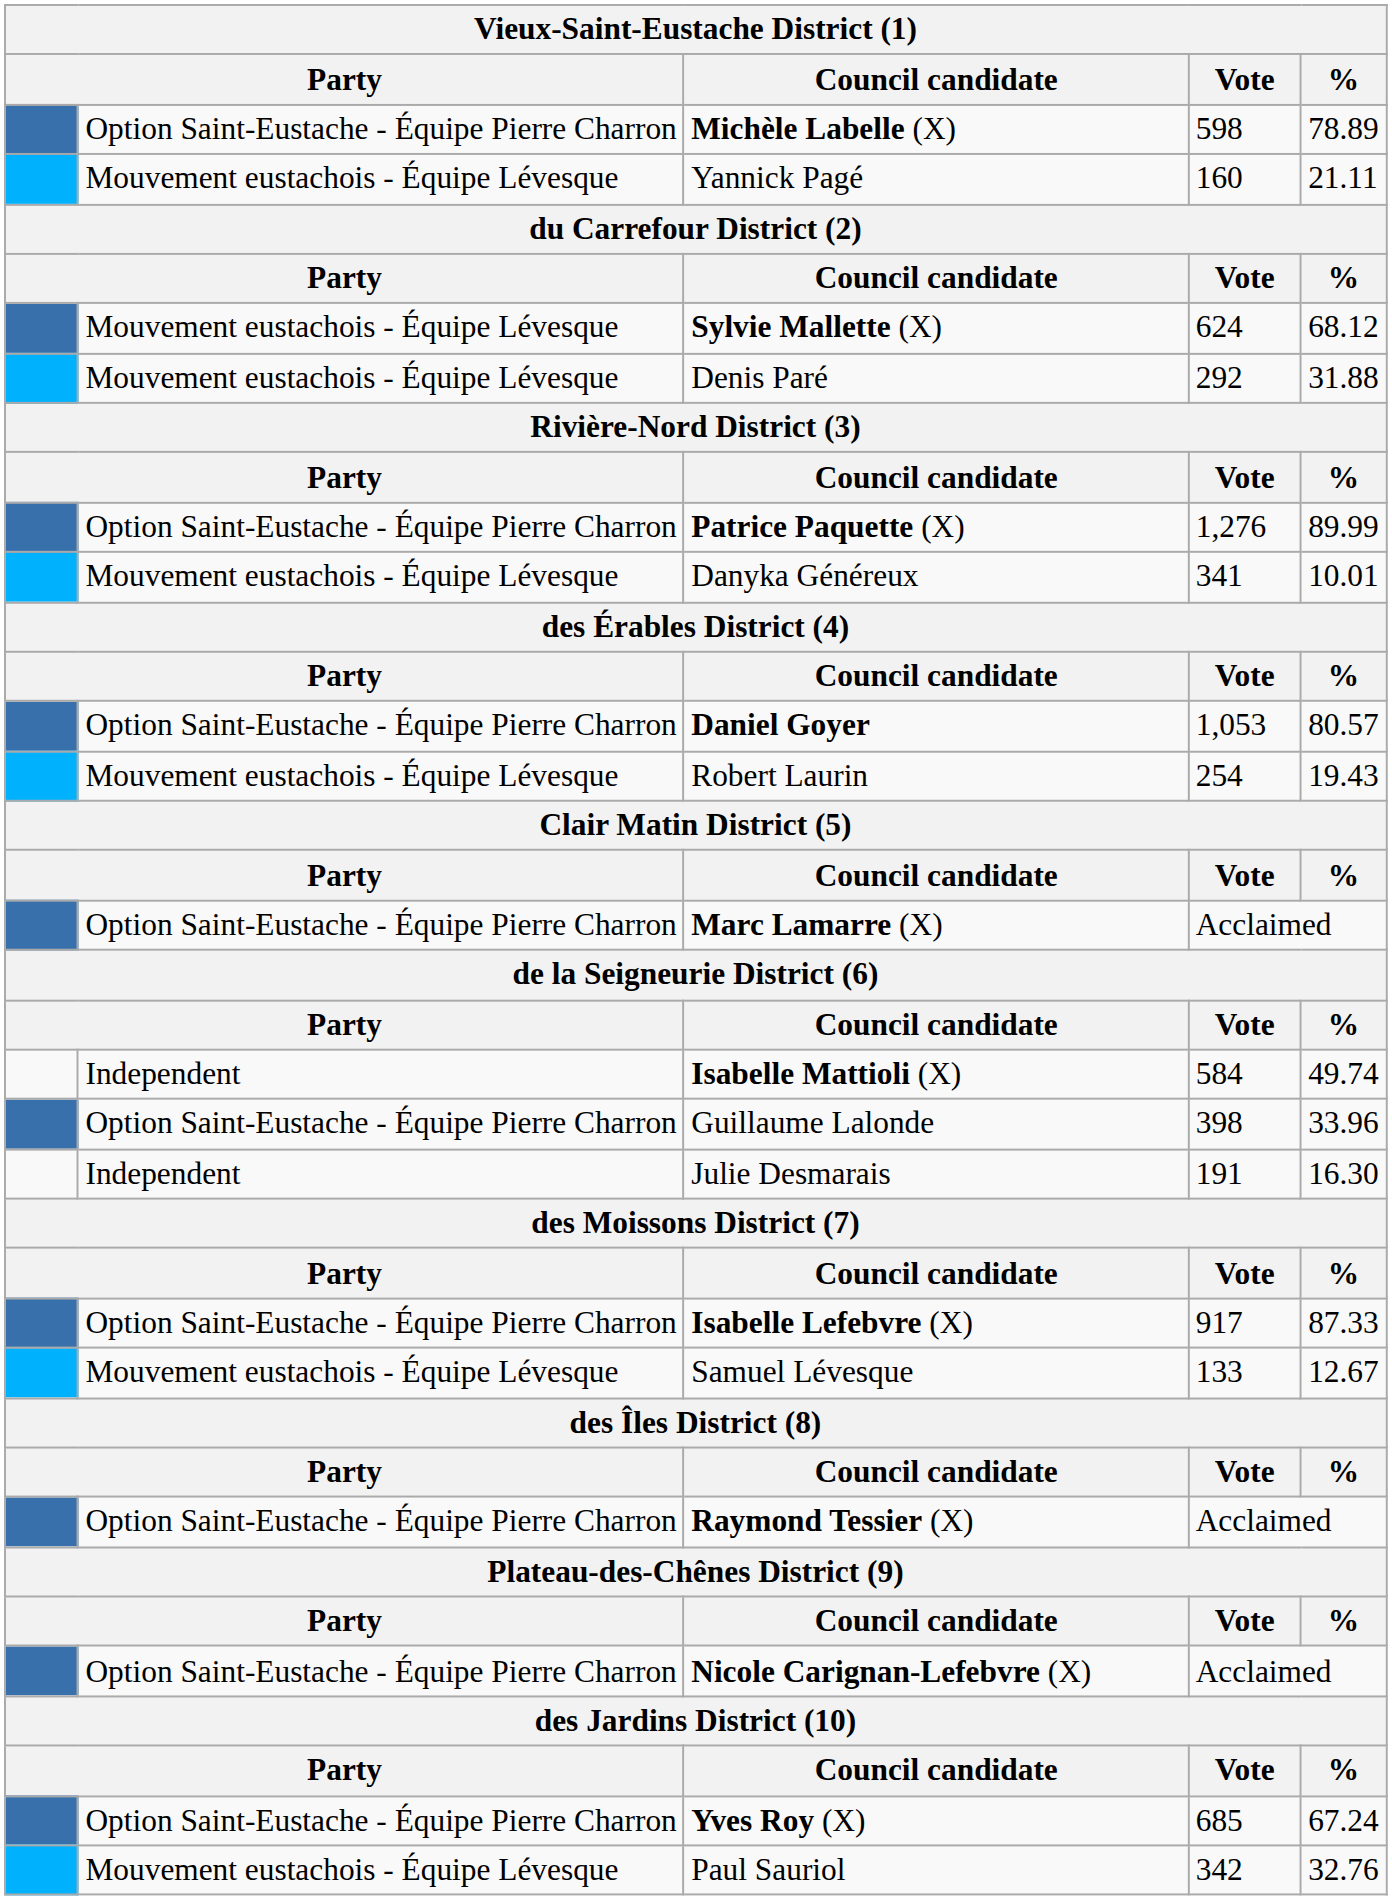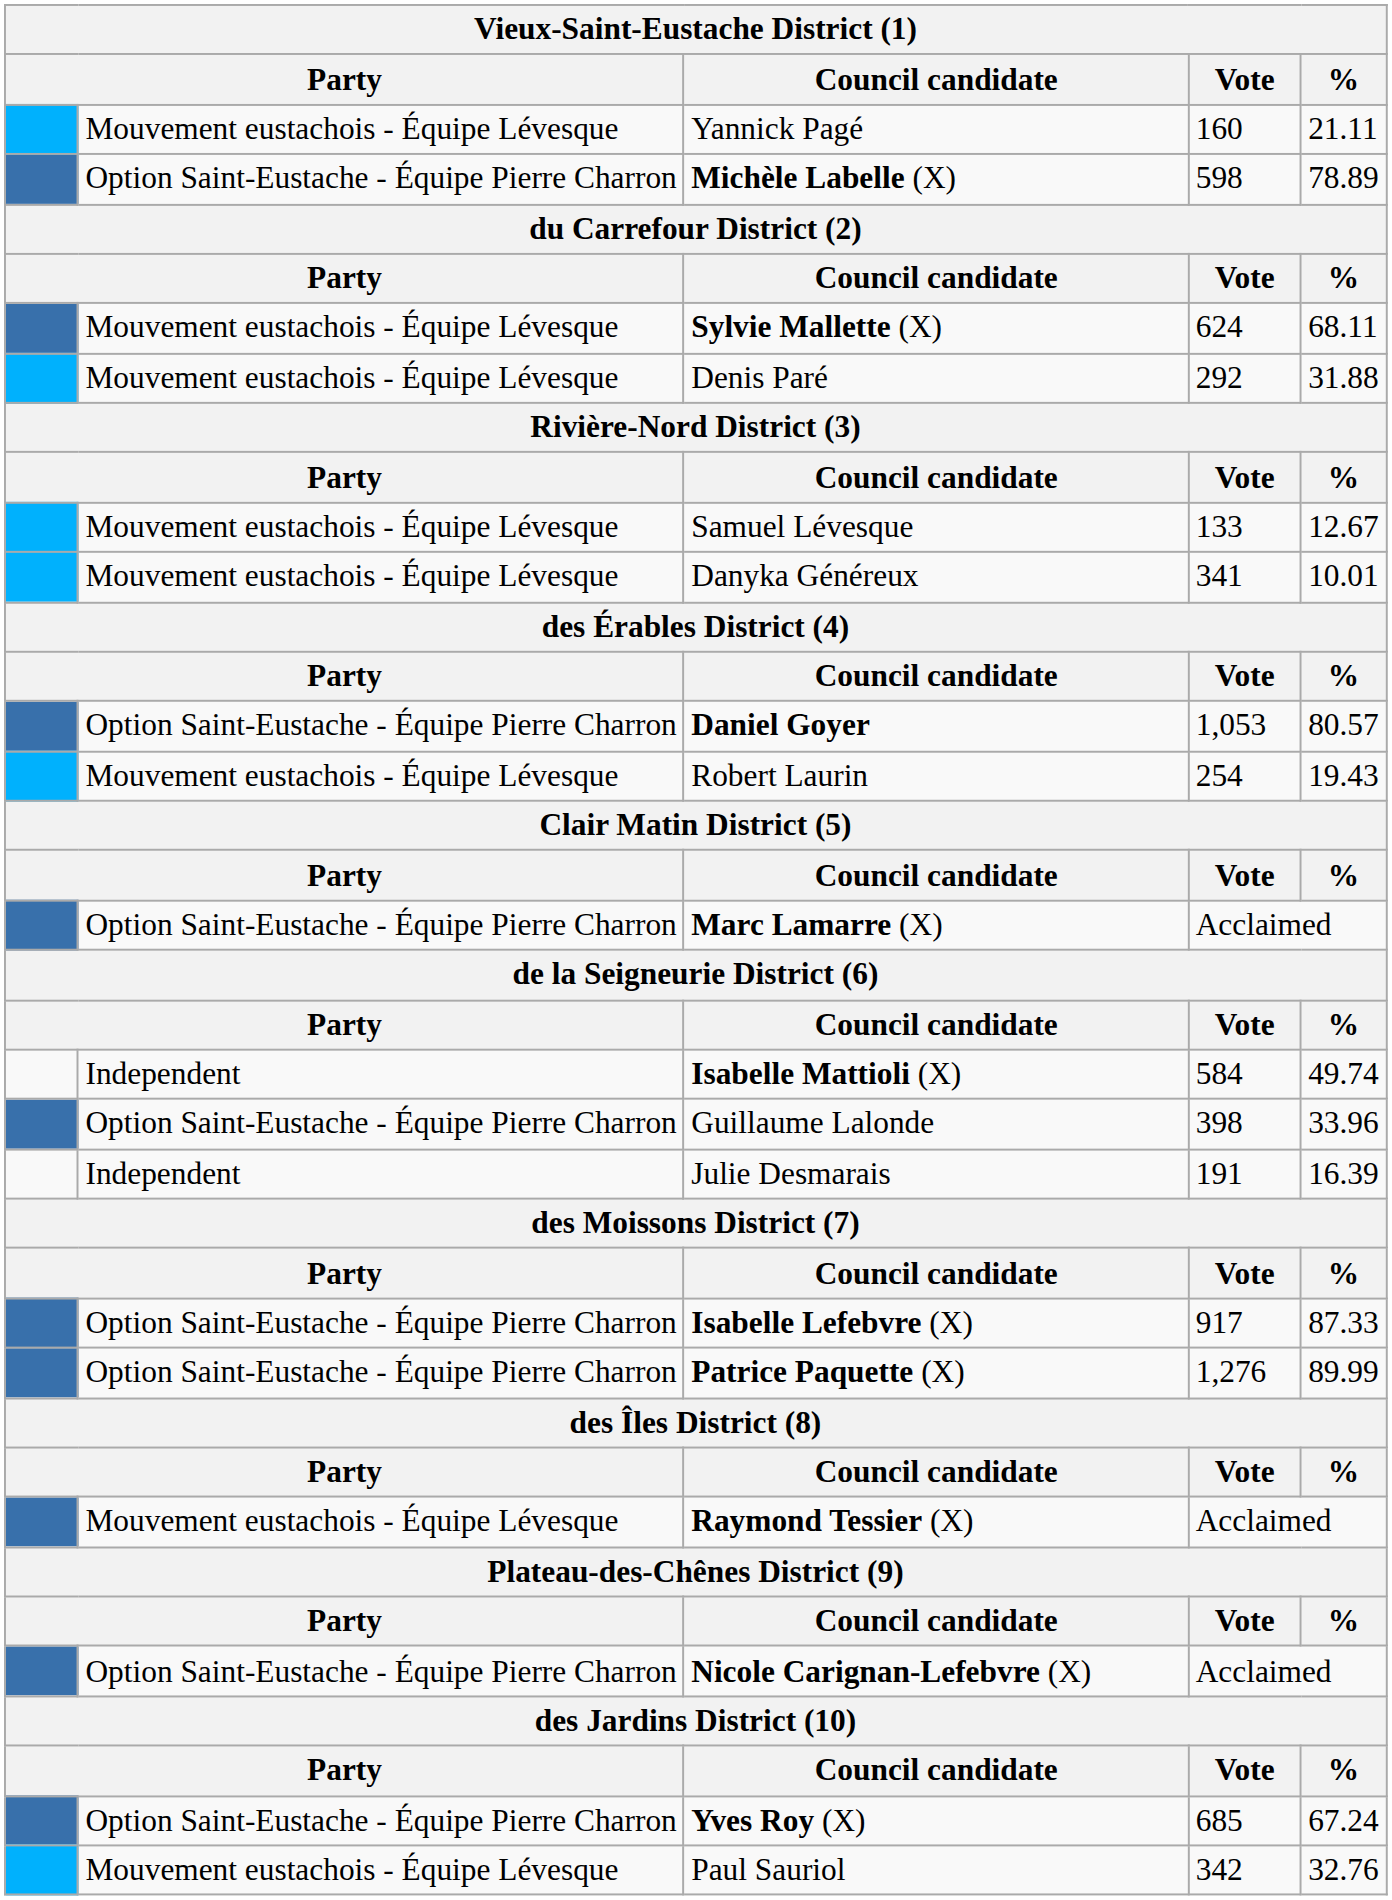rows swapped: Michèle Labelle (X) <-> Yannick Pagé
Sylvie Mallette (X) | %: 68.12 -> 68.11
rows swapped: Patrice Paquette (X) <-> Samuel Lévesque
Julie Desmarais | %: 16.30 -> 16.39
Raymond Tessier (X) | column 2: Option Saint-Eustache - Équipe Pierre Charron -> Mouvement eustachois - Équipe Lévesque
